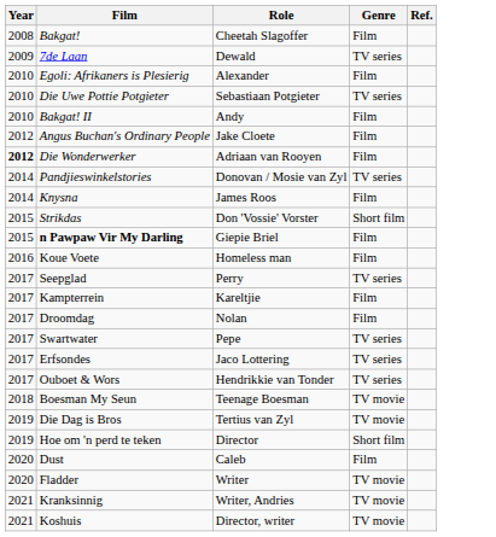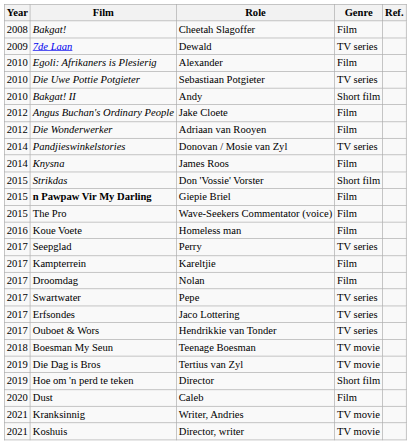Bakgat! II | Genre: Film -> Short film
Die Wonderwerker | Year: bold -> normal
+ row: 2015 | The Pro | Wave-Seekers Commentator (voice) | Film
- row: 2020 | Fladder | Writer | TV movie
